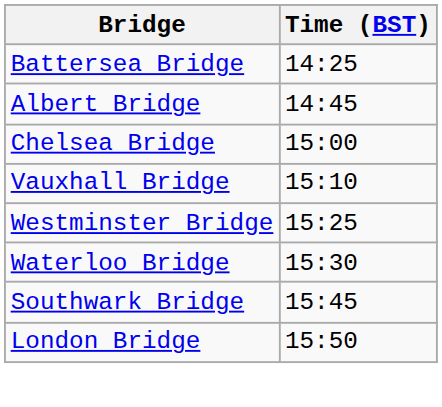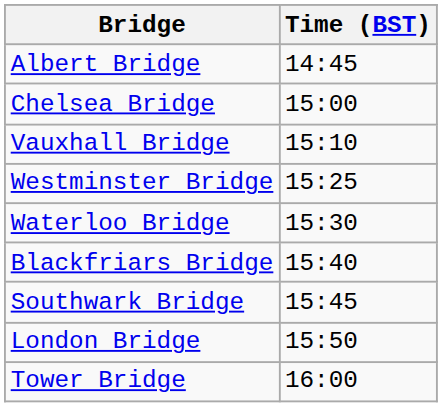- row: Battersea Bridge | 14:25
+ row: Blackfriars Bridge | 15:40
+ row: Tower Bridge | 16:00
